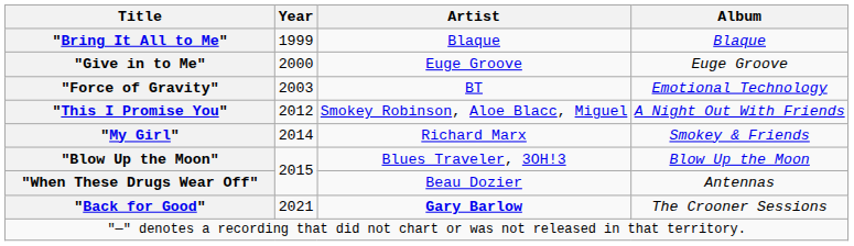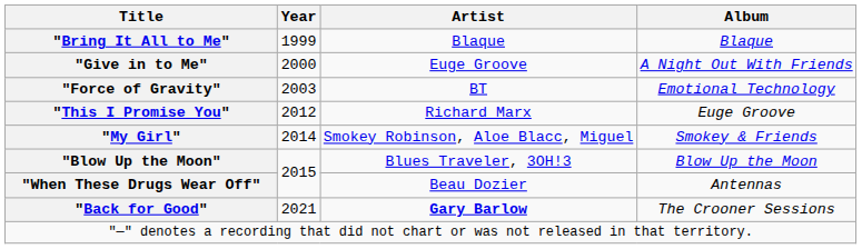"Give in to Me" | Album: Euge Groove -> A Night Out With Friends
"This I Promise You" | Artist: Smokey Robinson, Aloe Blacc, Miguel -> Richard Marx
"This I Promise You" | Album: A Night Out With Friends -> Euge Groove
"My Girl" | Artist: Richard Marx -> Smokey Robinson, Aloe Blacc, Miguel
